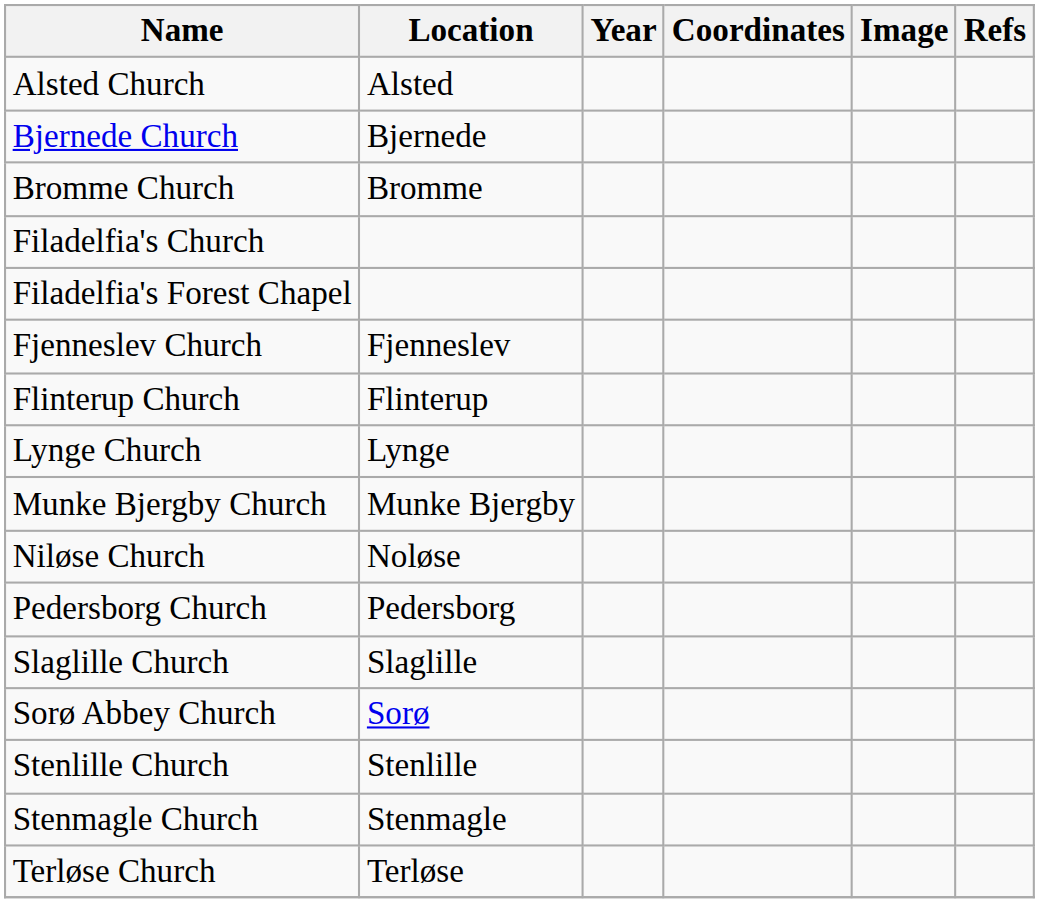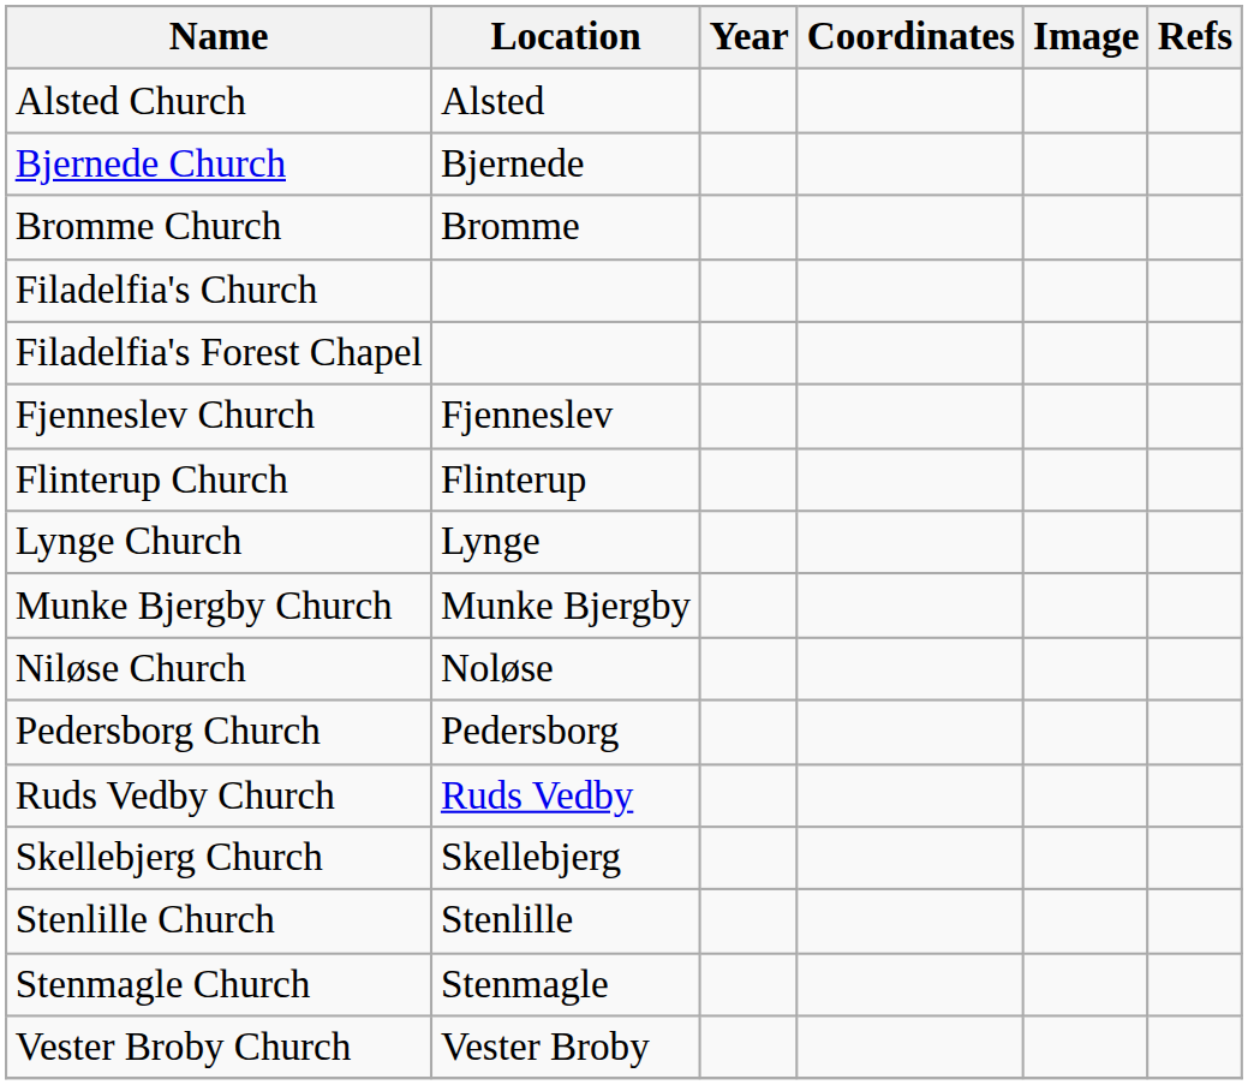+ row: Ruds Vedby Church | Ruds Vedby
+ row: Skellebjerg Church | Skellebjerg
- row: Slaglille Church | Slaglille
- row: Sorø Abbey Church | Sorø
- row: Terløse Church | Terløse
+ row: Vester Broby Church | Vester Broby
